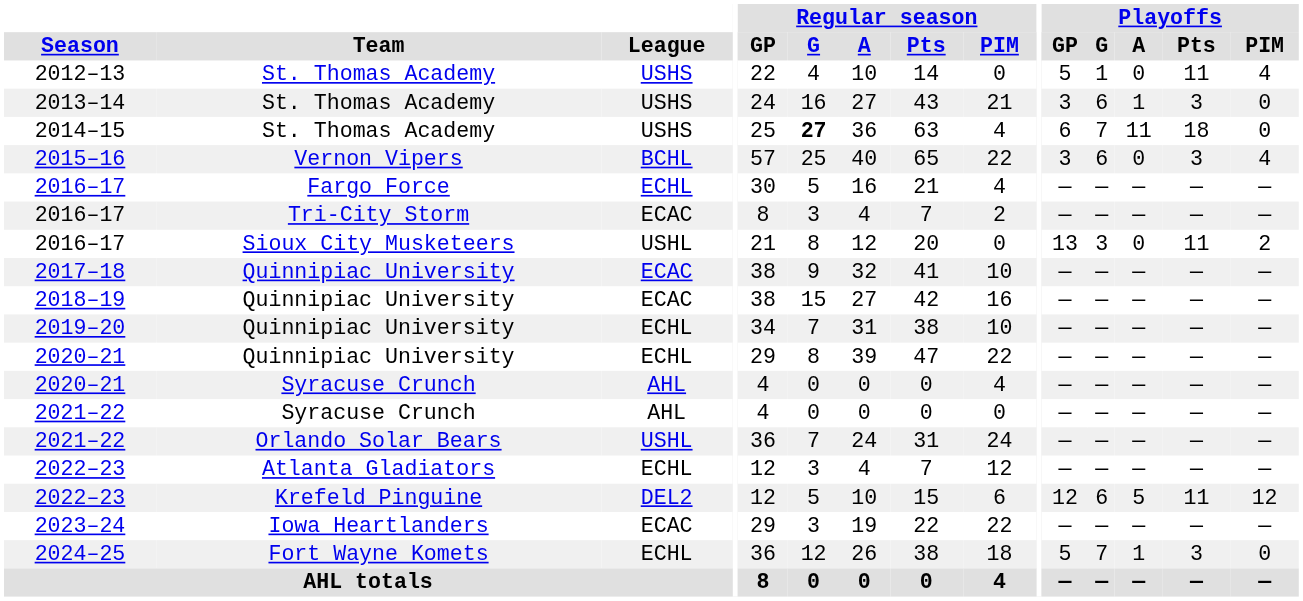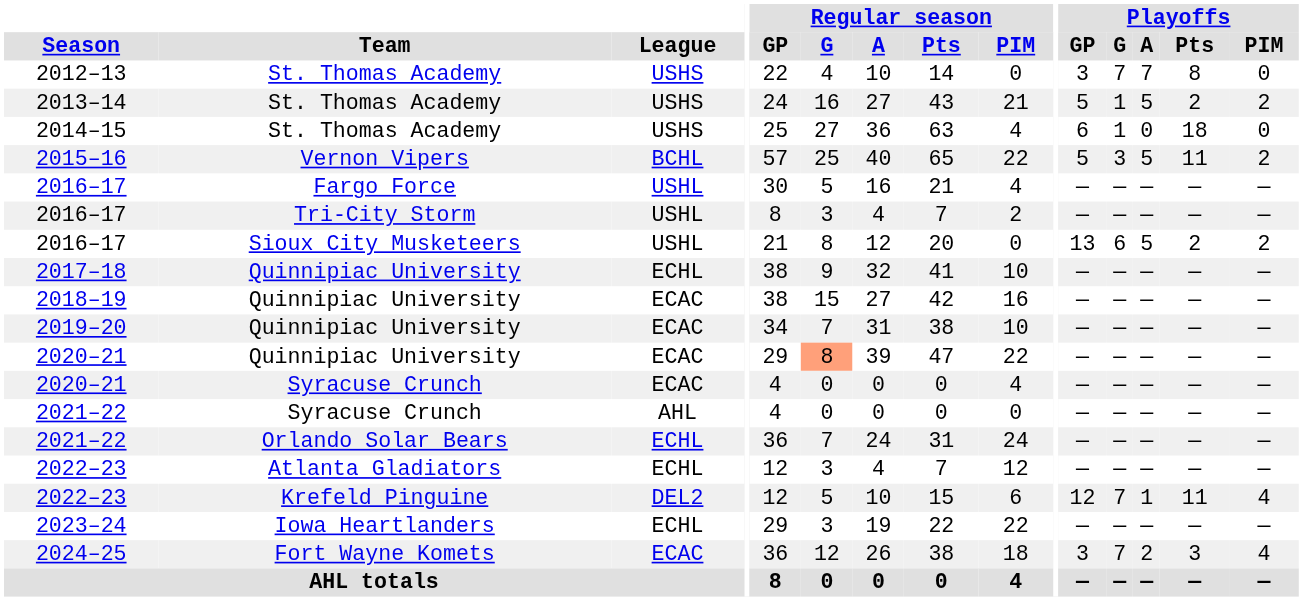2012–13 | Playoffs / GP: 5 -> 3
2012–13 | Playoffs / G: 1 -> 7
2012–13 | Playoffs / A: 0 -> 7
2012–13 | Playoffs / Pts: 11 -> 8
2012–13 | Playoffs / PIM: 4 -> 0
2013–14 | Playoffs / GP: 3 -> 5
2013–14 | Playoffs / G: 6 -> 1
2013–14 | Playoffs / A: 1 -> 5
2013–14 | Playoffs / Pts: 3 -> 2
2013–14 | Playoffs / PIM: 0 -> 2
2014–15 | Regular season / G: bold -> normal
2014–15 | Playoffs / G: 7 -> 1
2014–15 | Playoffs / A: 11 -> 0
2015–16 | Playoffs / GP: 3 -> 5
2015–16 | Playoffs / G: 6 -> 3
2015–16 | Playoffs / A: 0 -> 5
2015–16 | Playoffs / Pts: 3 -> 11
2015–16 | Playoffs / PIM: 4 -> 2
2016–17 / Fargo Force | League: ECHL -> USHL
2016–17 / Tri-City Storm | League: ECAC -> USHL
2016–17 / Sioux City Musketeers | Playoffs / G: 3 -> 6
2016–17 / Sioux City Musketeers | Playoffs / A: 0 -> 5
2016–17 / Sioux City Musketeers | Playoffs / Pts: 11 -> 2
2017–18 | League: ECAC -> ECHL
2019–20 | League: ECHL -> ECAC
2020–21 / Quinnipiac University | League: ECHL -> ECAC
2020–21 / Quinnipiac University | Regular season / G: no background -> lightsalmon background
2020–21 / Syracuse Crunch | League: AHL -> ECAC
2021–22 / Orlando Solar Bears | League: USHL -> ECHL
2022–23 / Krefeld Pinguine | Playoffs / G: 6 -> 7
2022–23 / Krefeld Pinguine | Playoffs / A: 5 -> 1
2022–23 / Krefeld Pinguine | Playoffs / PIM: 12 -> 4
2023–24 | League: ECAC -> ECHL
2024–25 | League: ECHL -> ECAC
2024–25 | Playoffs / GP: 5 -> 3
2024–25 | Playoffs / A: 1 -> 2
2024–25 | Playoffs / PIM: 0 -> 4
